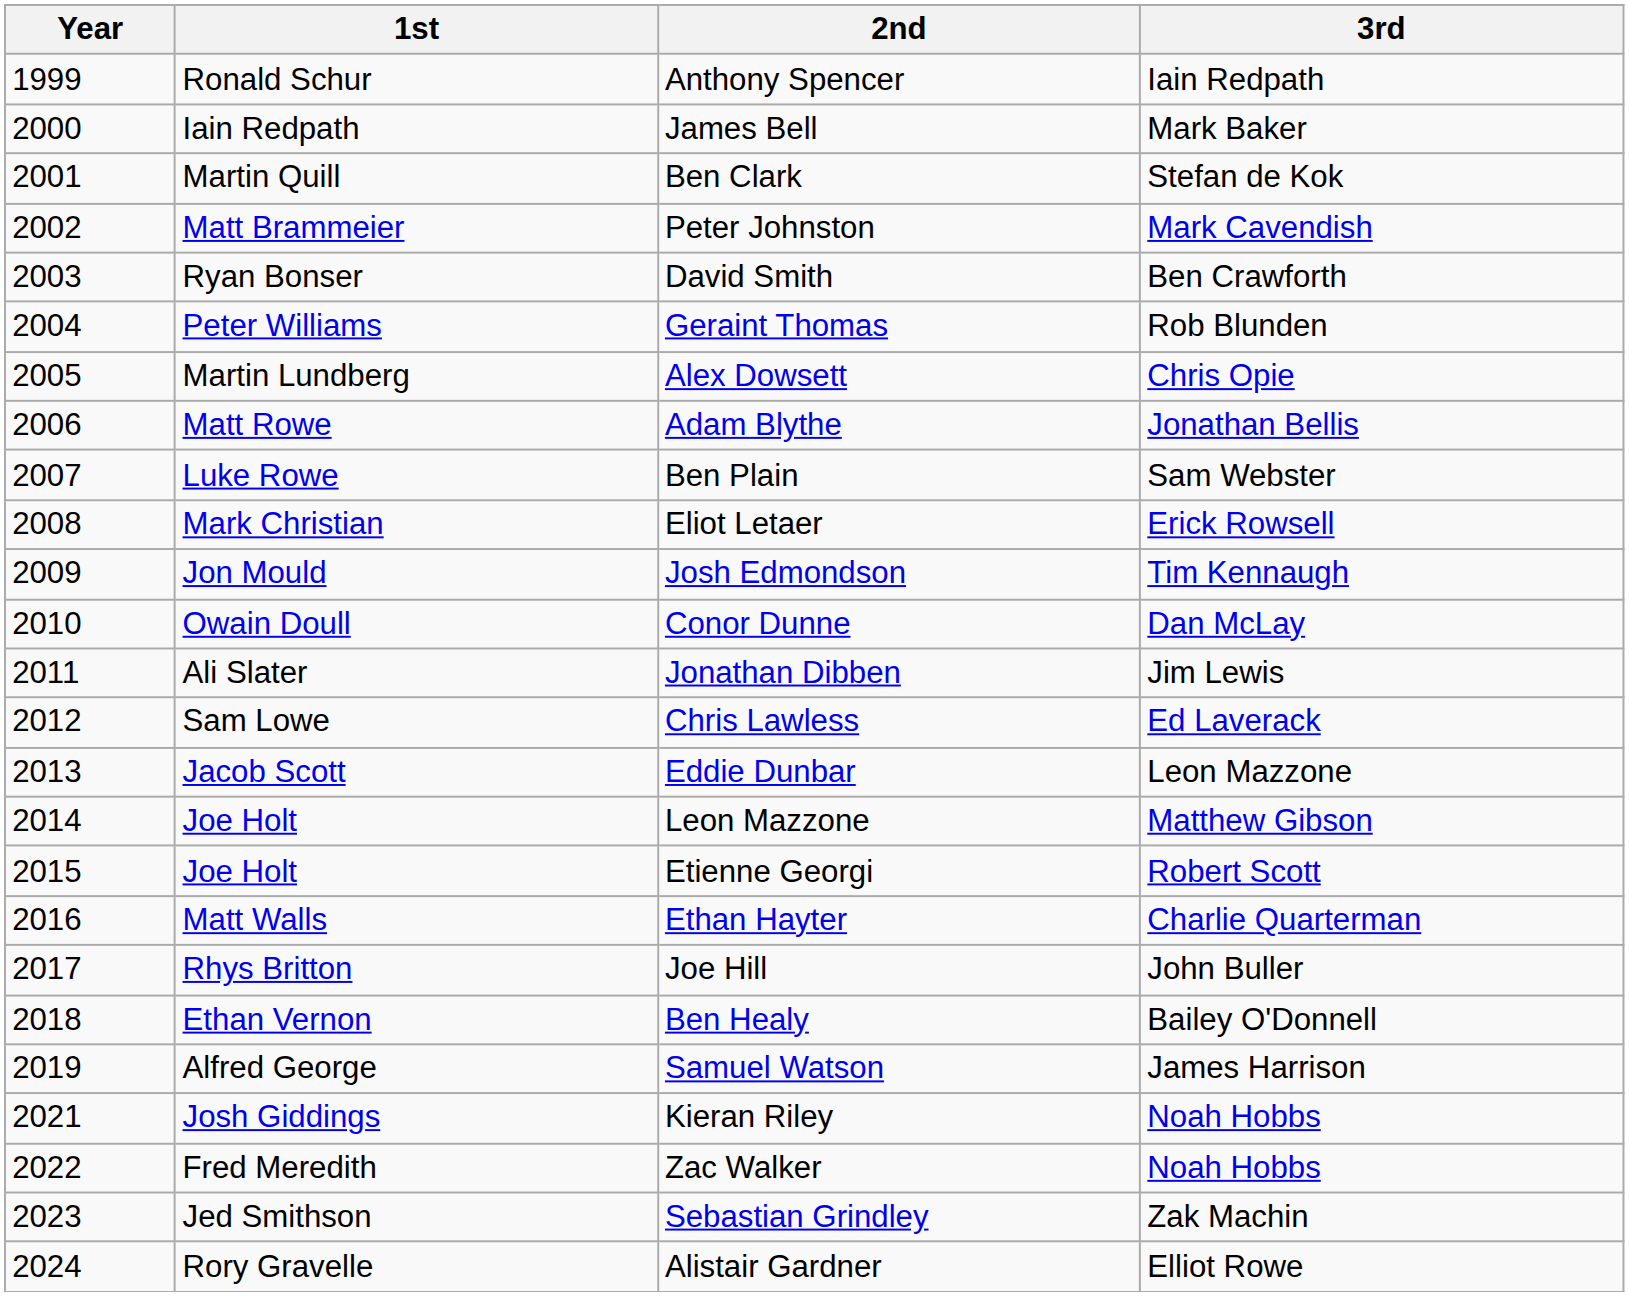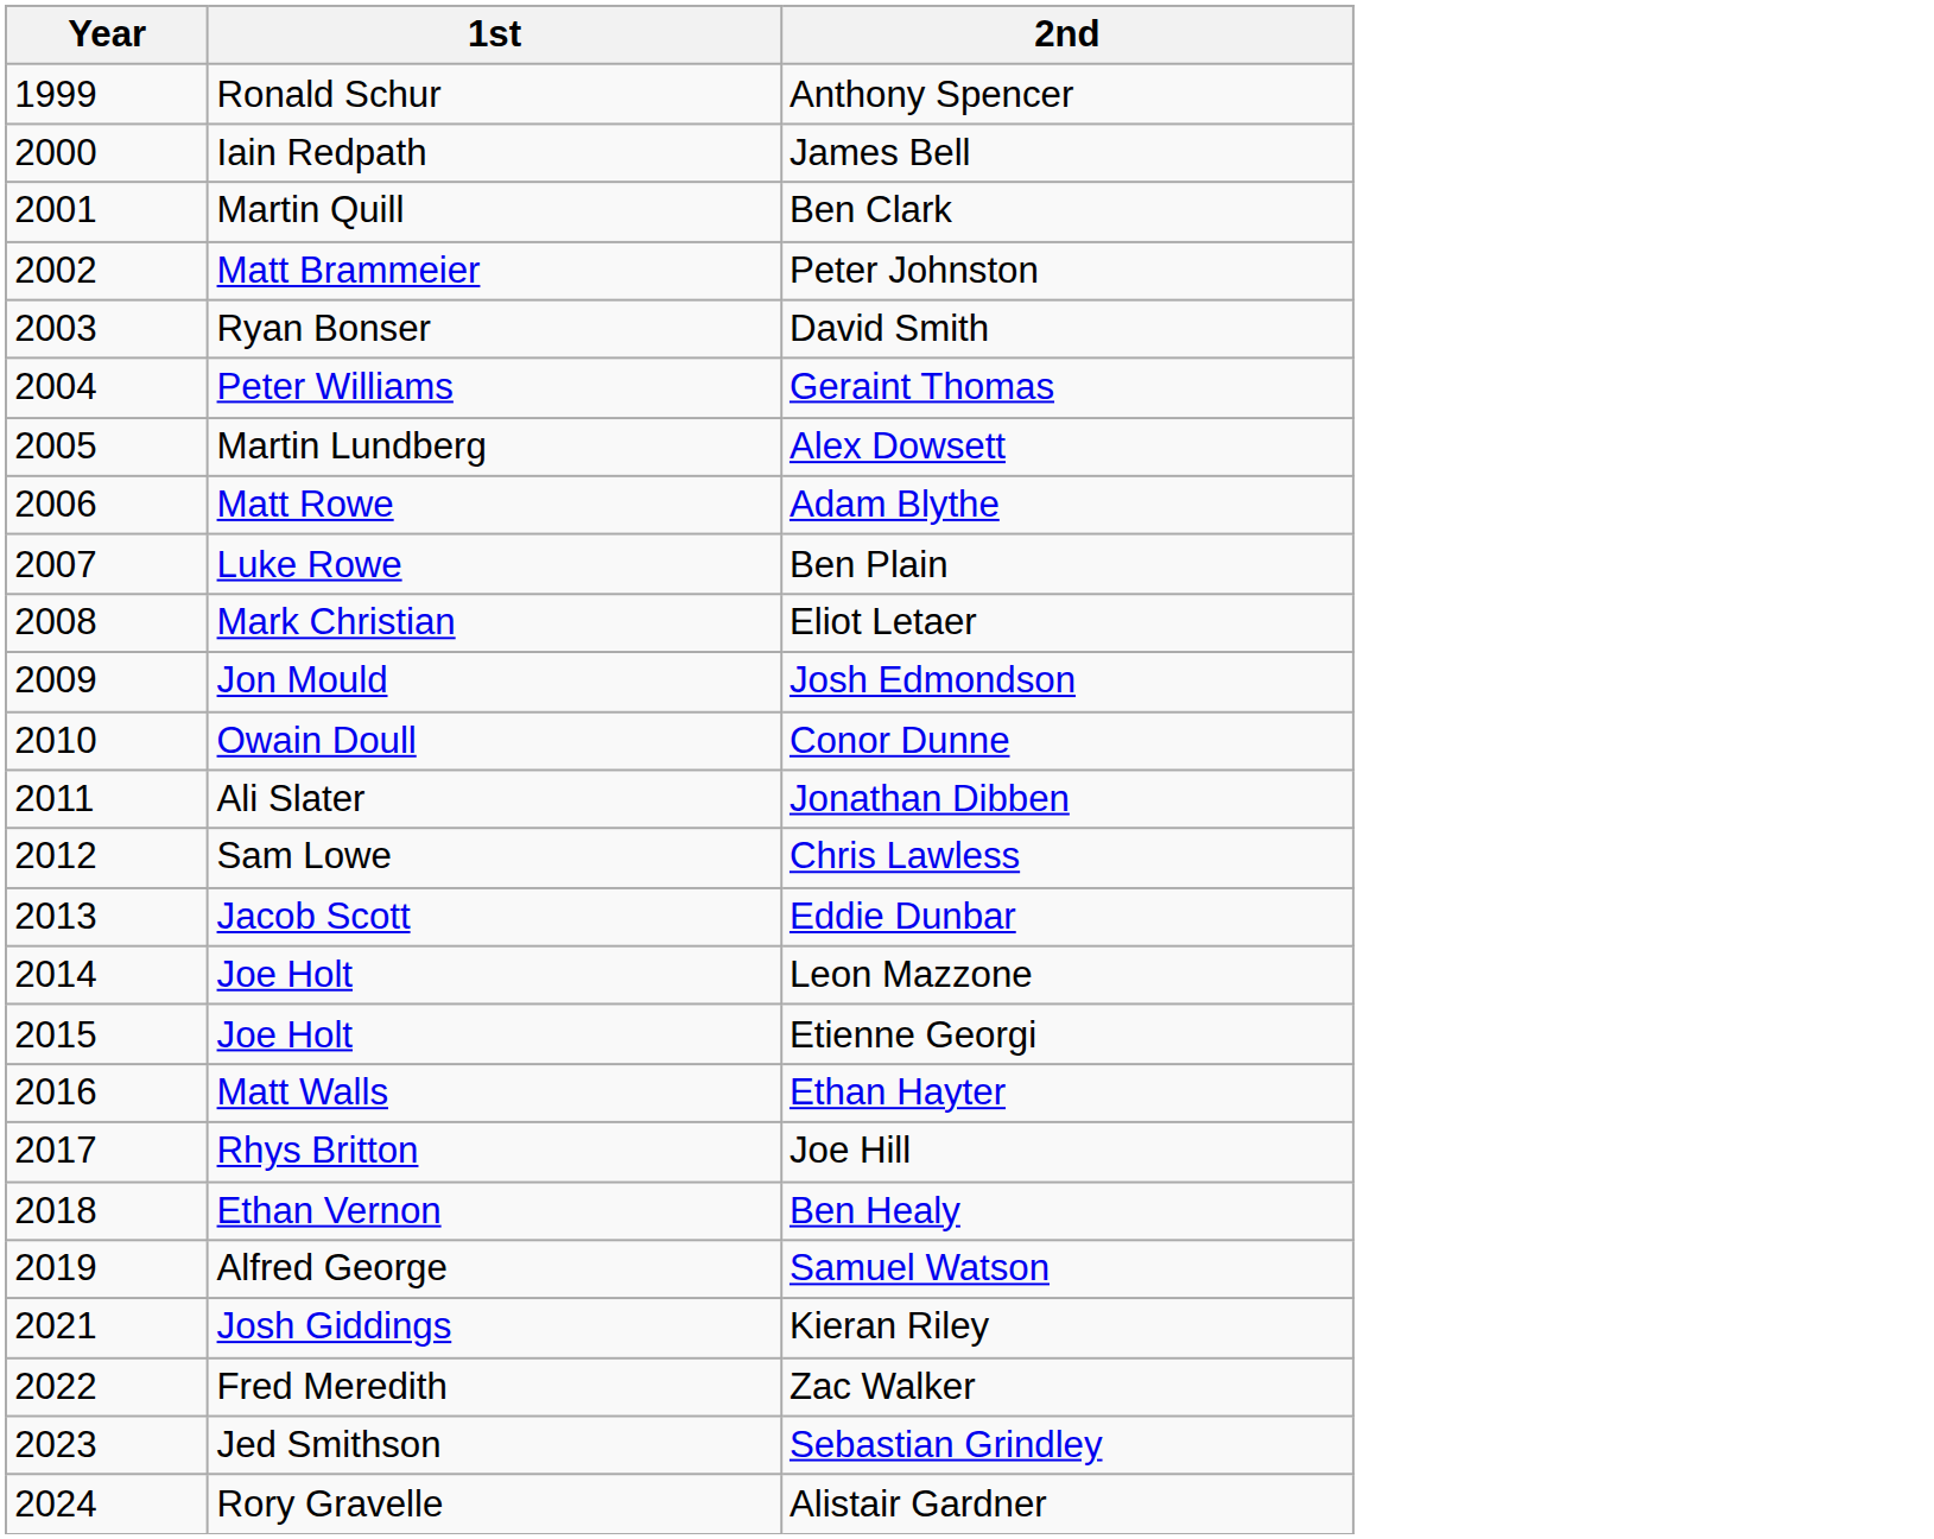- column: 3rd | Iain Redpath | Mark Baker | Stefan de Kok | Mark Cavendish | Ben Crawforth | Rob Blunden | Chris Opie | Jonathan Bellis | Sam Webster | Erick Rowsell | Tim Kennaugh | Dan McLay | Jim Lewis | Ed Laverack | Leon Mazzone | Matthew Gibson | Robert Scott | Charlie Quarterman | John Buller | Bailey O'Donnell | James Harrison | Noah Hobbs | Noah Hobbs | Zak Machin | Elliot Rowe
